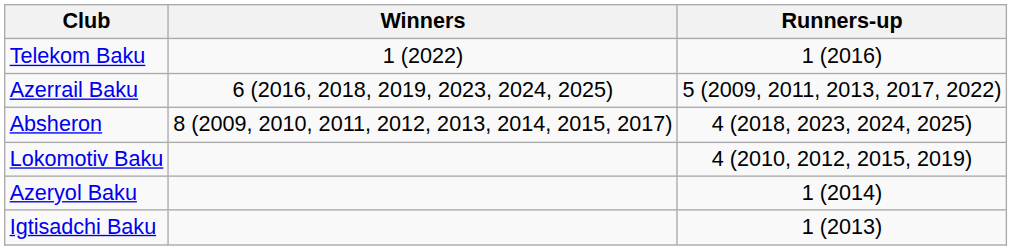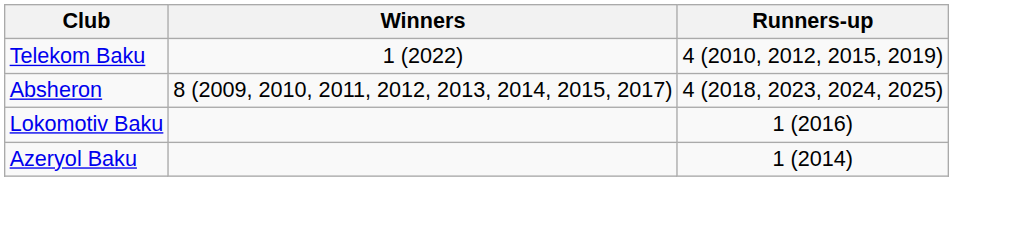Telekom Baku | Runners-up: 1 (2016) -> 4 (2010, 2012, 2015, 2019)
- row: Azerrail Baku | 6 (2016, 2018, 2019, 2023, 2024, 2025) | 5 (2009, 2011, 2013, 2017, 2022)
Lokomotiv Baku | Runners-up: 4 (2010, 2012, 2015, 2019) -> 1 (2016)
- row: Igtisadchi Baku | 1 (2013)
